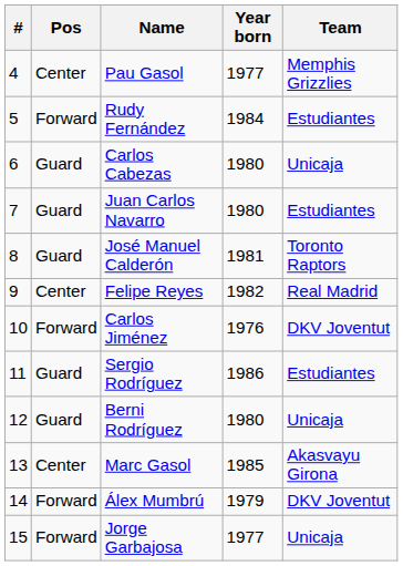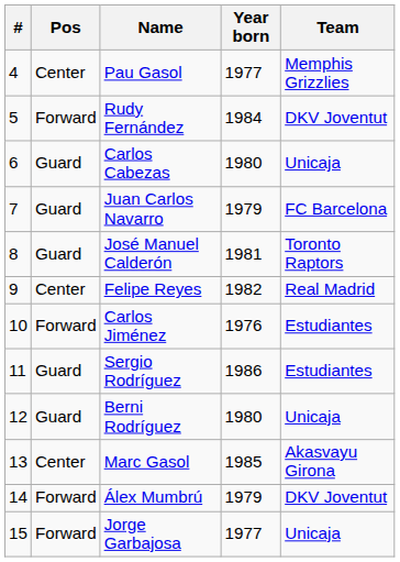Rudy Fernández | Team: Estudiantes -> DKV Joventut
Juan Carlos Navarro | Year born: 1980 -> 1979
Juan Carlos Navarro | Team: Estudiantes -> FC Barcelona
Carlos Jiménez | Team: DKV Joventut -> Estudiantes
